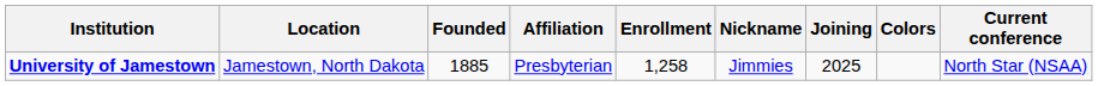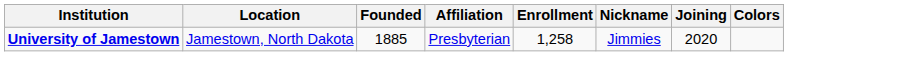- column: Current conference | North Star (NSAA)
University of Jamestown | Joining: 2025 -> 2020
